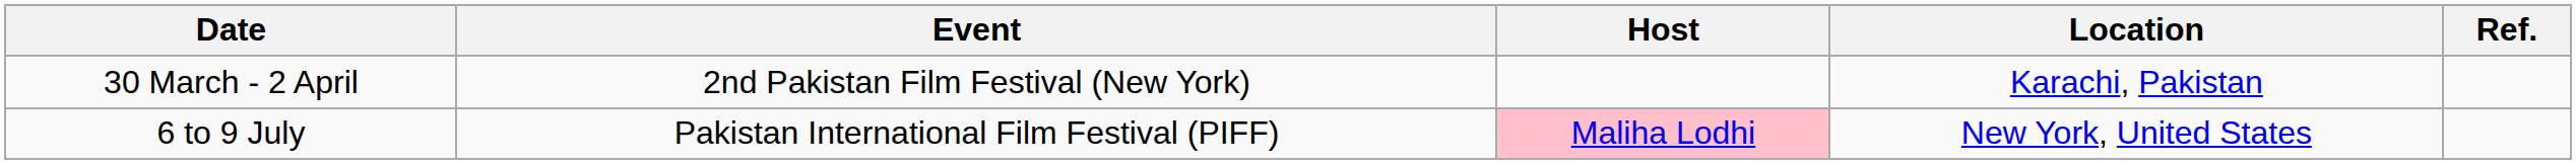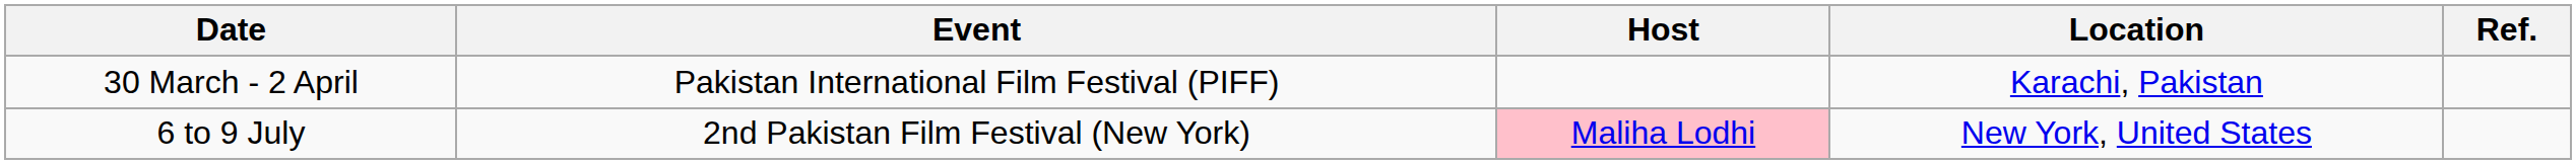30 March - 2 April | Event: 2nd Pakistan Film Festival (New York) -> Pakistan International Film Festival (PIFF)
6 to 9 July | Event: Pakistan International Film Festival (PIFF) -> 2nd Pakistan Film Festival (New York)
